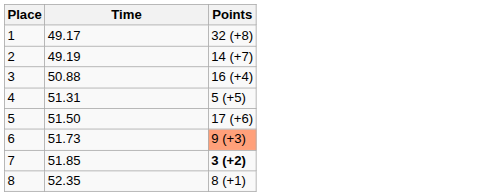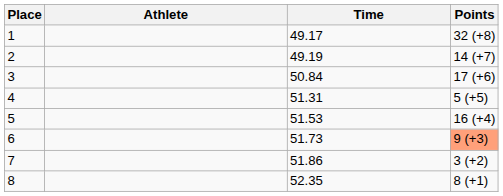+ column: Athlete
3 | Time: 50.88 -> 50.84
3 | Points: 16 (+4) -> 17 (+6)
5 | Time: 51.50 -> 51.53
5 | Points: 17 (+6) -> 16 (+4)
7 | Time: 51.85 -> 51.86
7 | Points: bold -> normal
